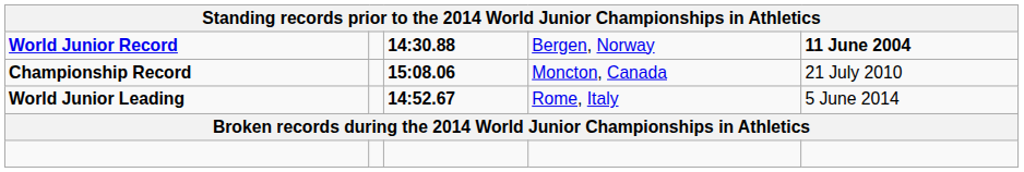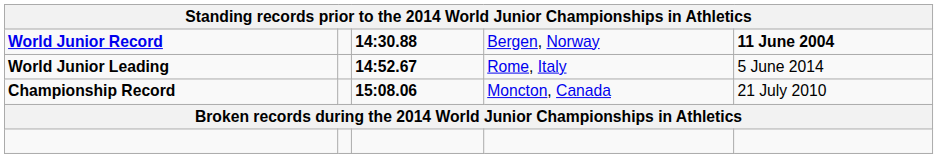rows swapped: Championship Record <-> World Junior Leading
